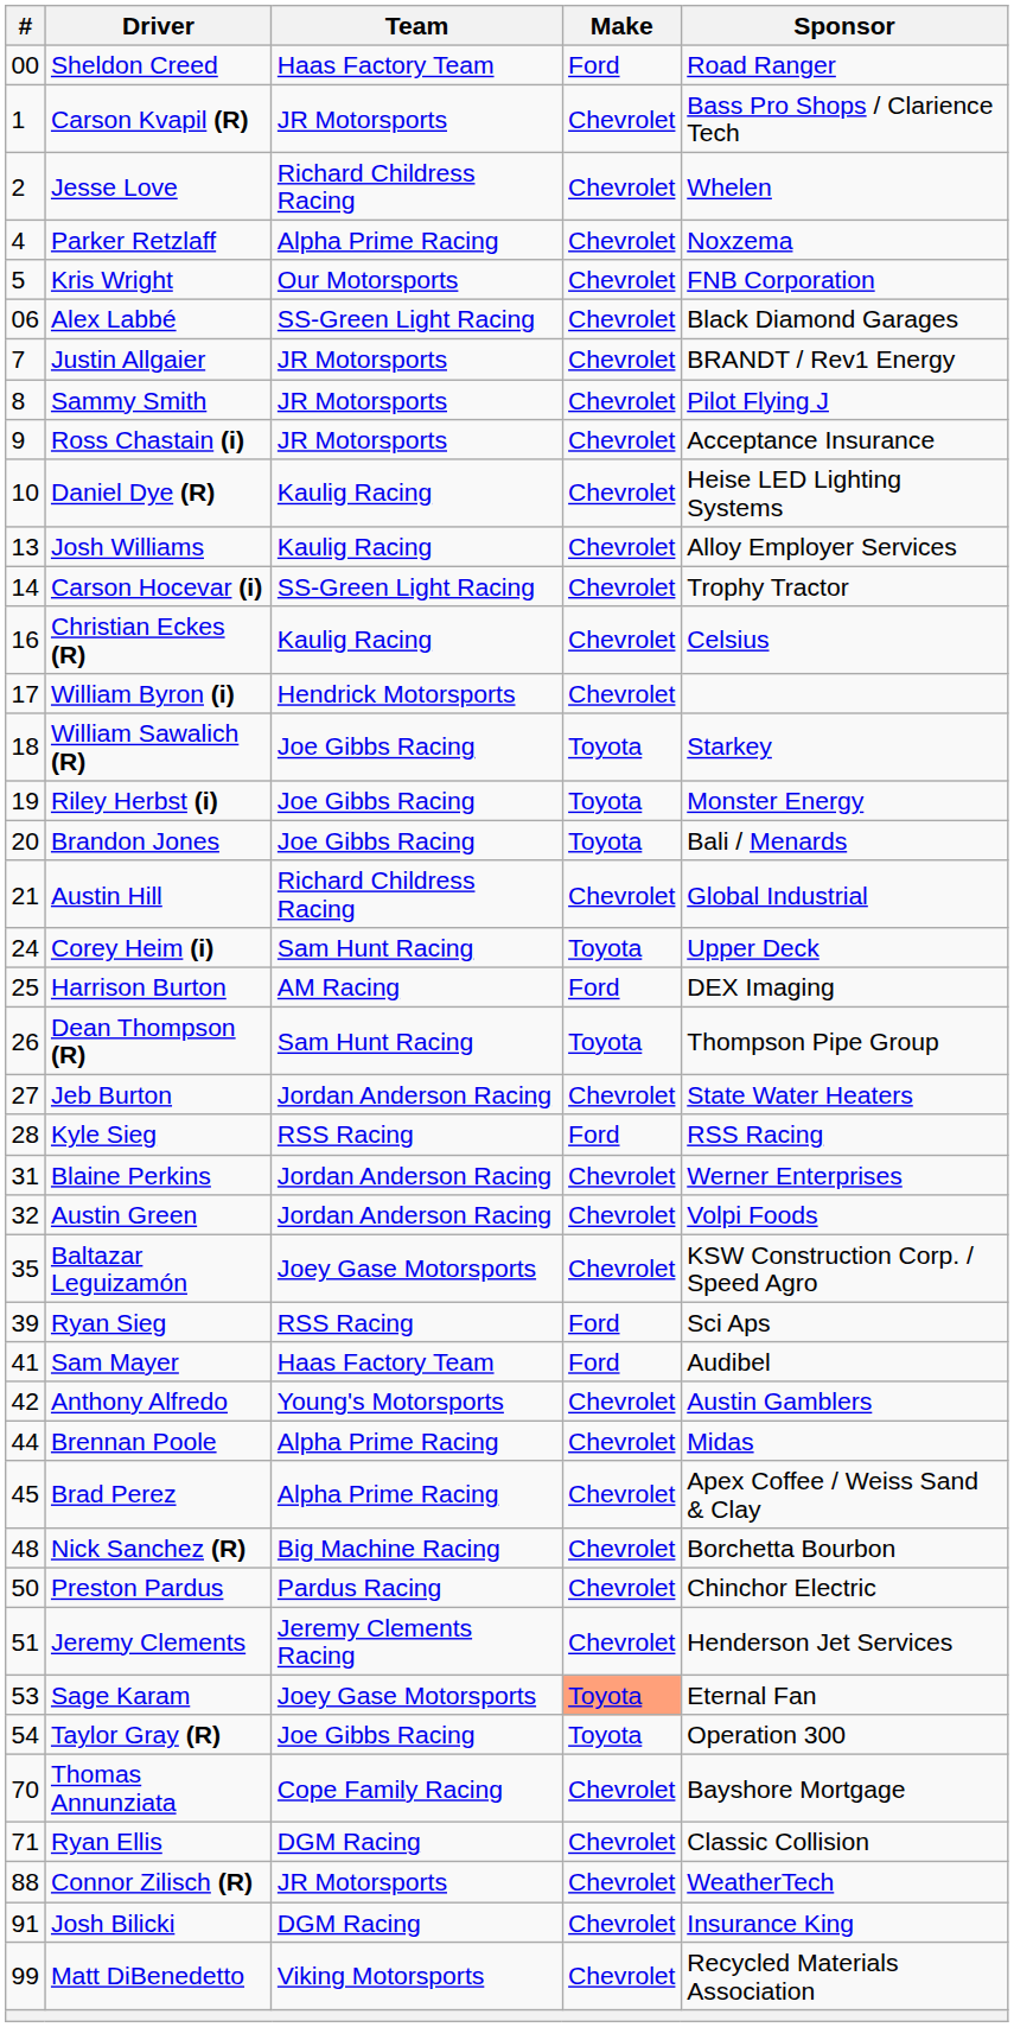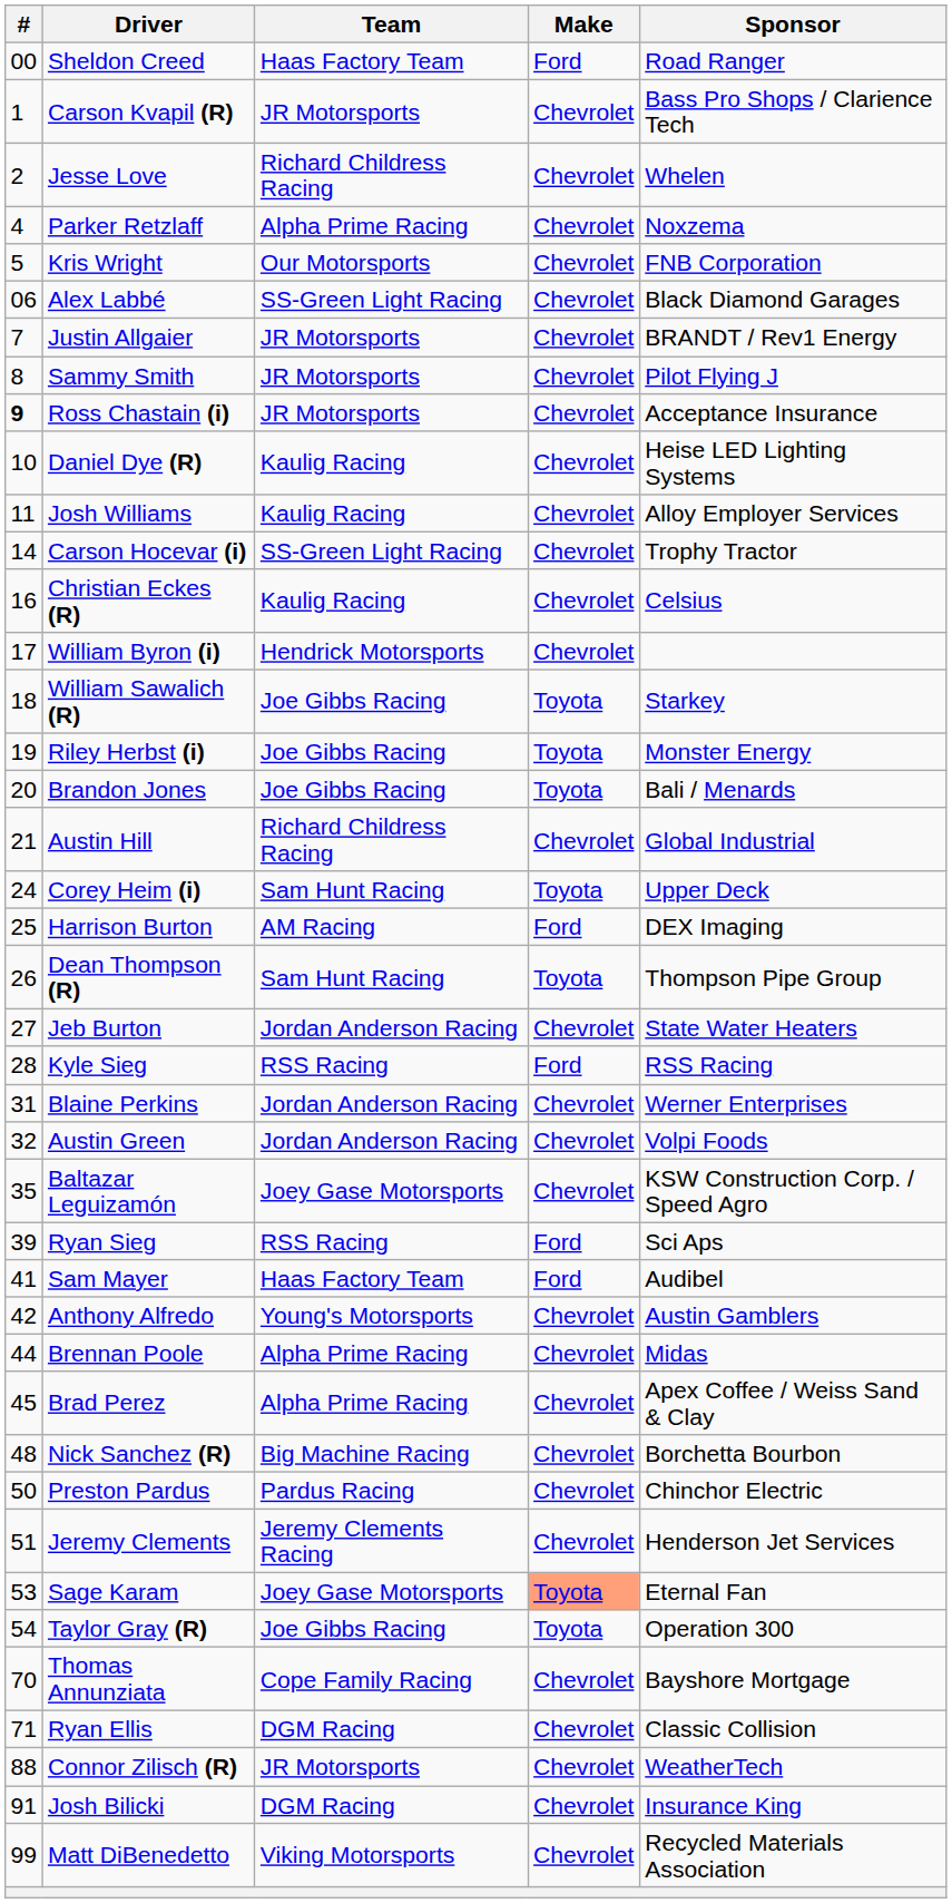Ross Chastain (i) | #: normal -> bold
Josh Williams | #: 13 -> 11
